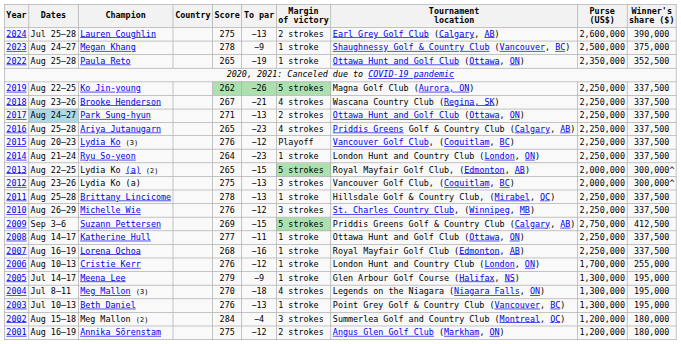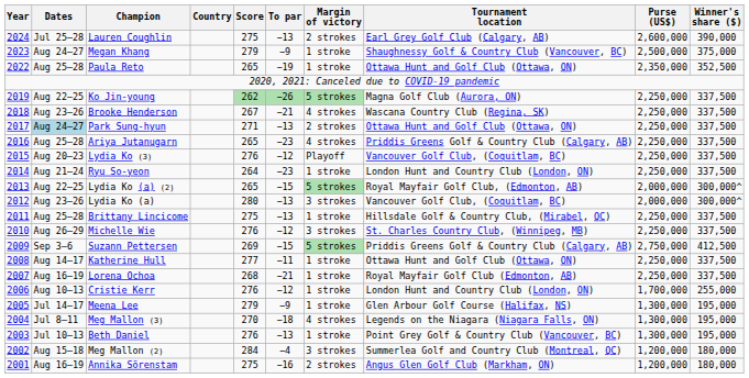Megan Khang | Score: 278 -> 279
Lydia Ko (a) | Score: 275 -> 280
Brittany Lincicome | Score: 278 -> 275
Lorena Ochoa | To par: −16 -> −21
Annika Sörenstam | To par: −12 -> −16
